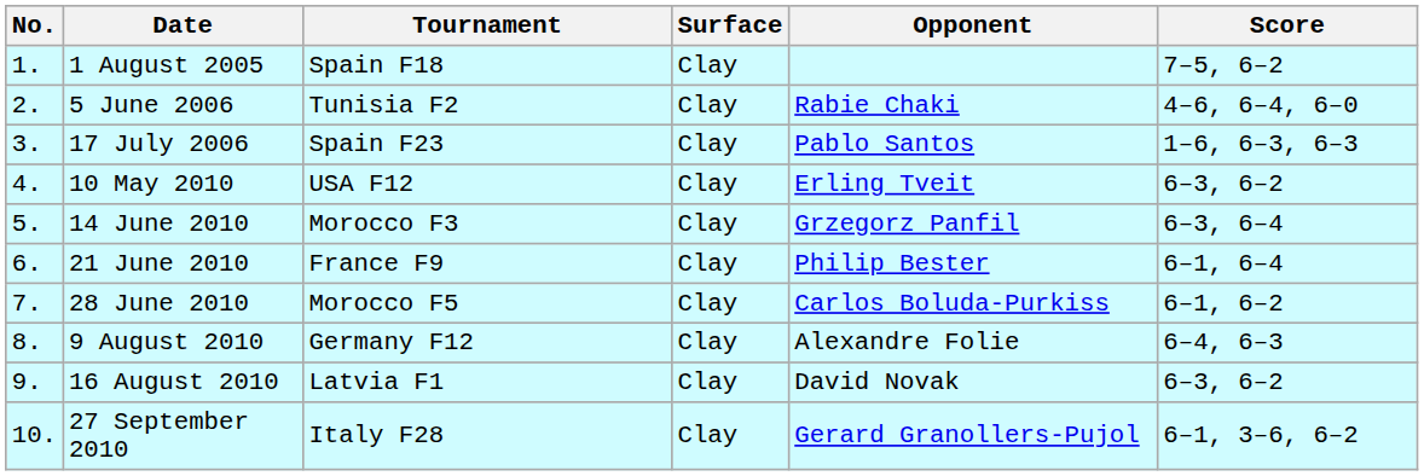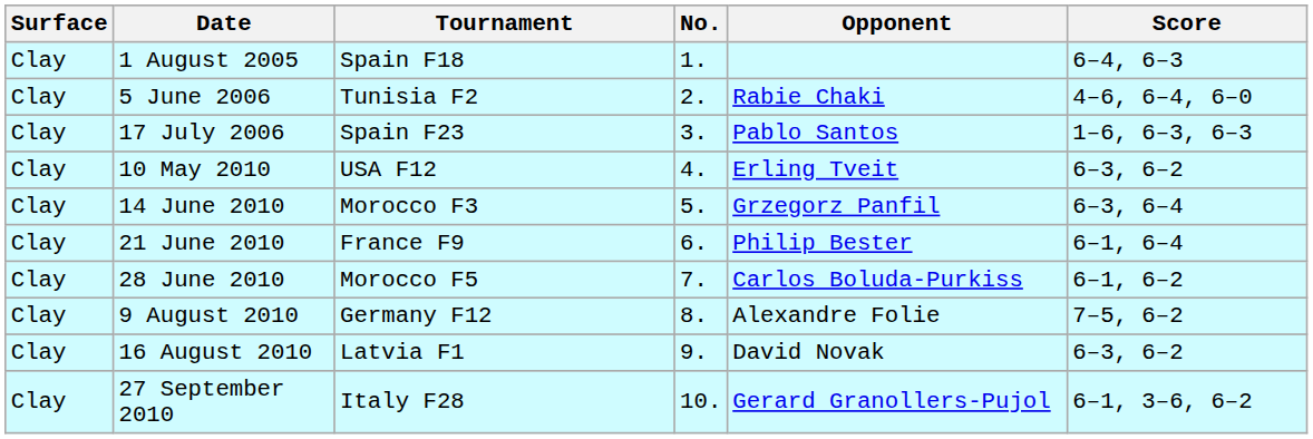columns swapped: No. <-> Surface
1 August 2005 | Score: 7–5, 6–2 -> 6–4, 6–3
9 August 2010 | Score: 6–4, 6–3 -> 7–5, 6–2
